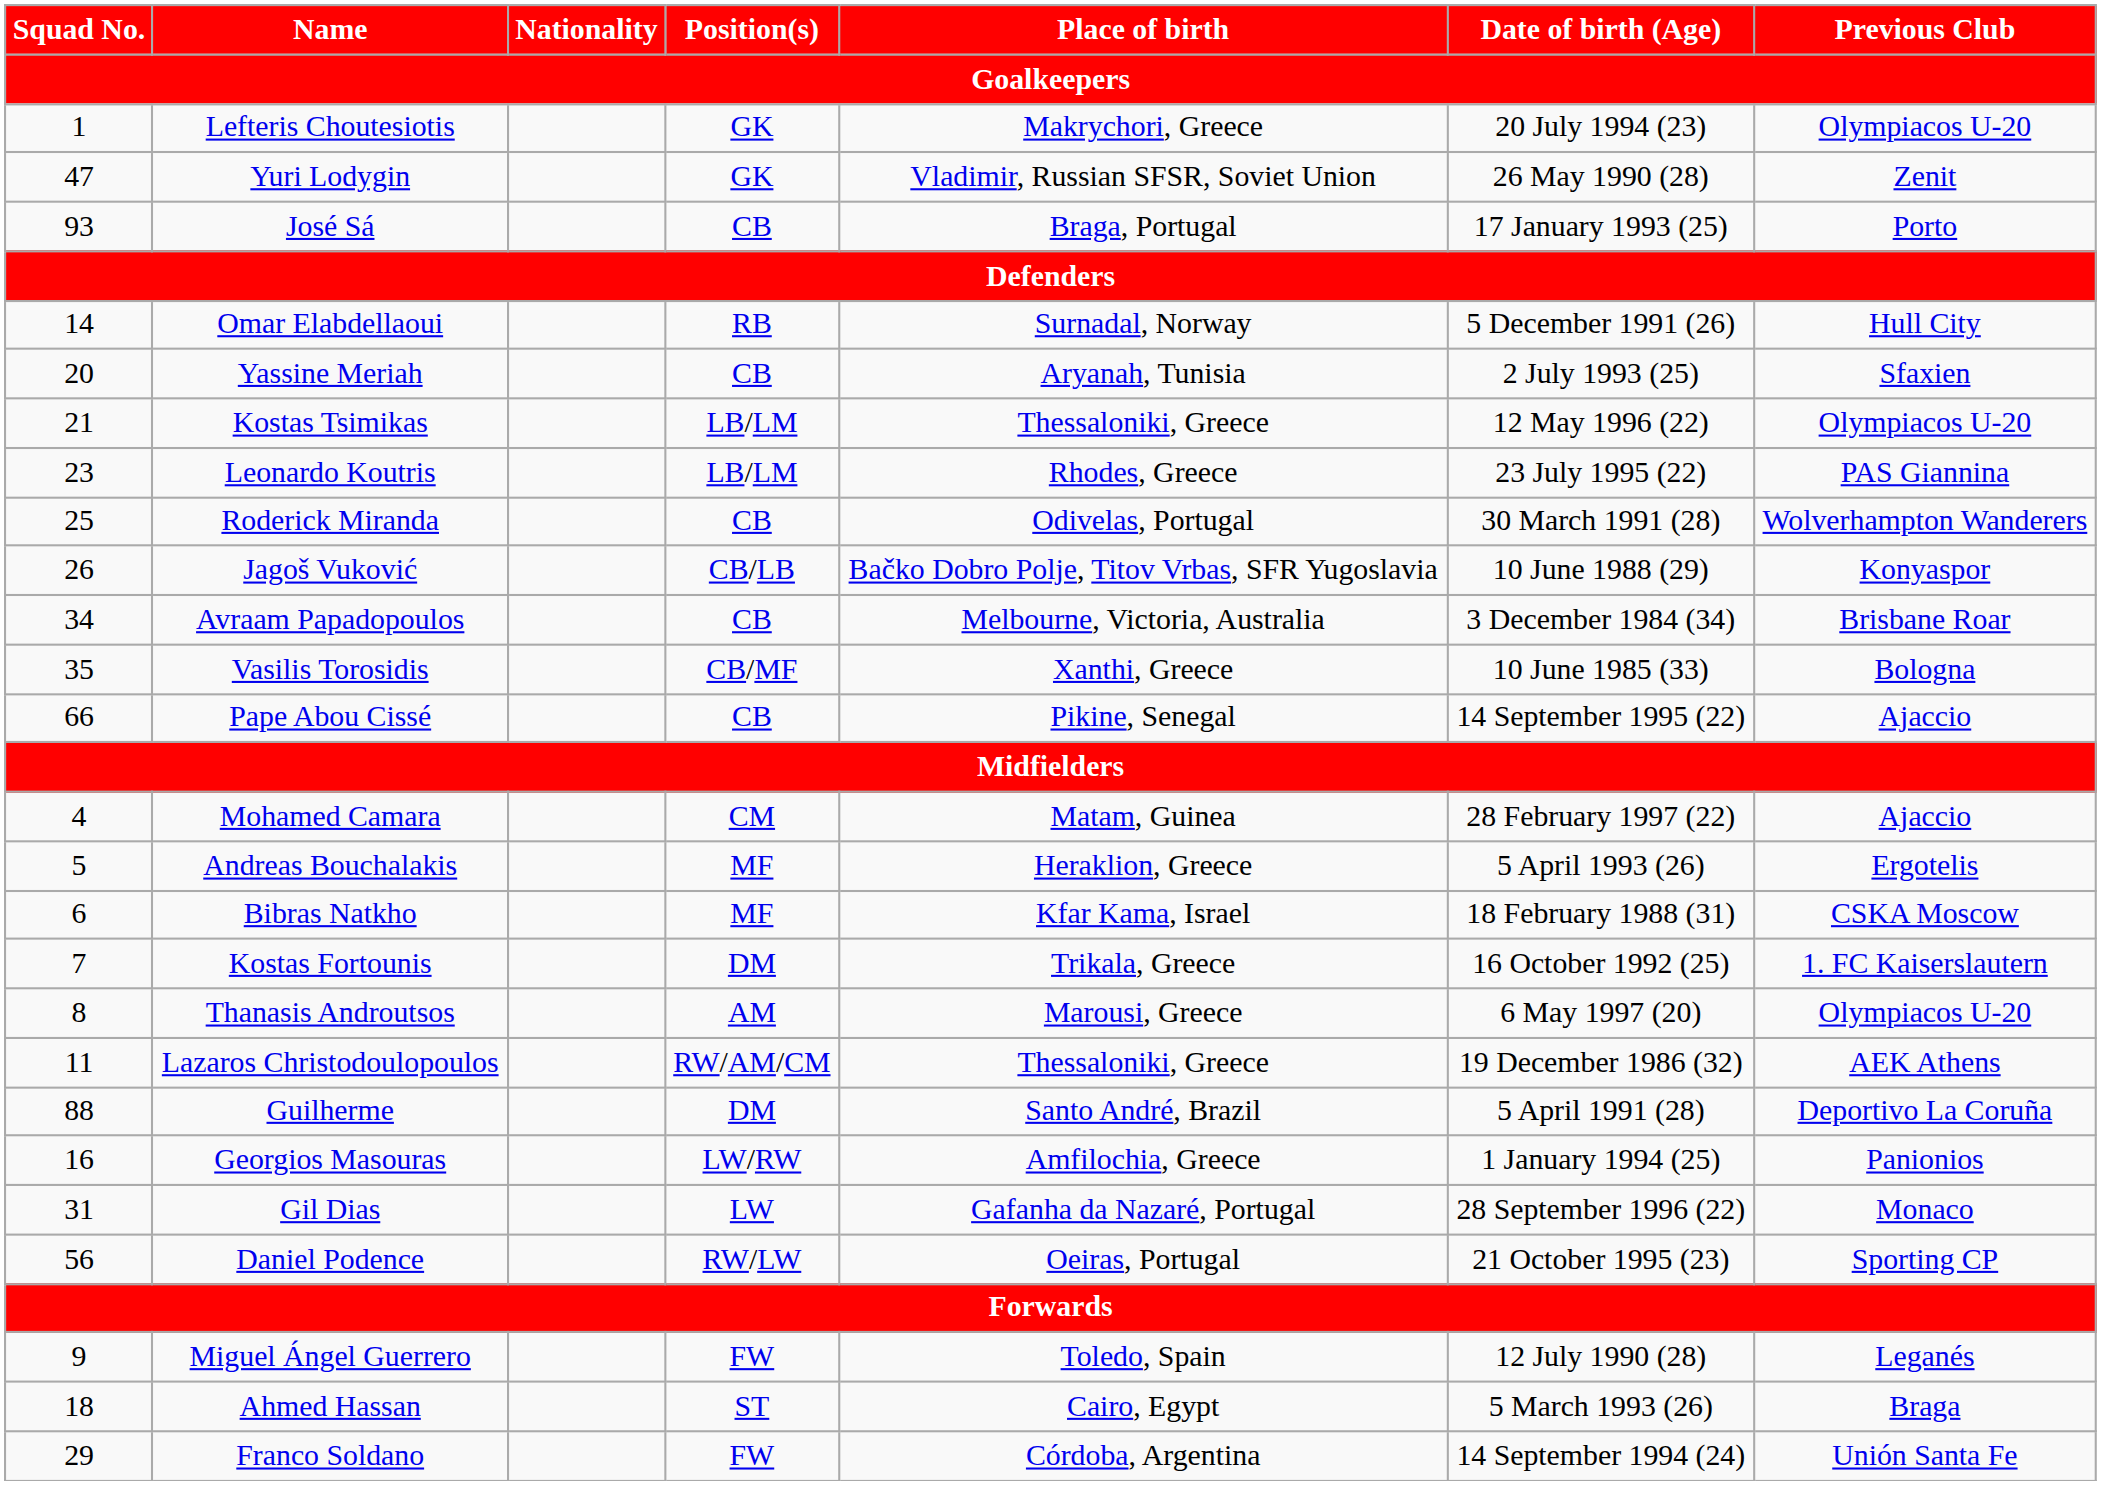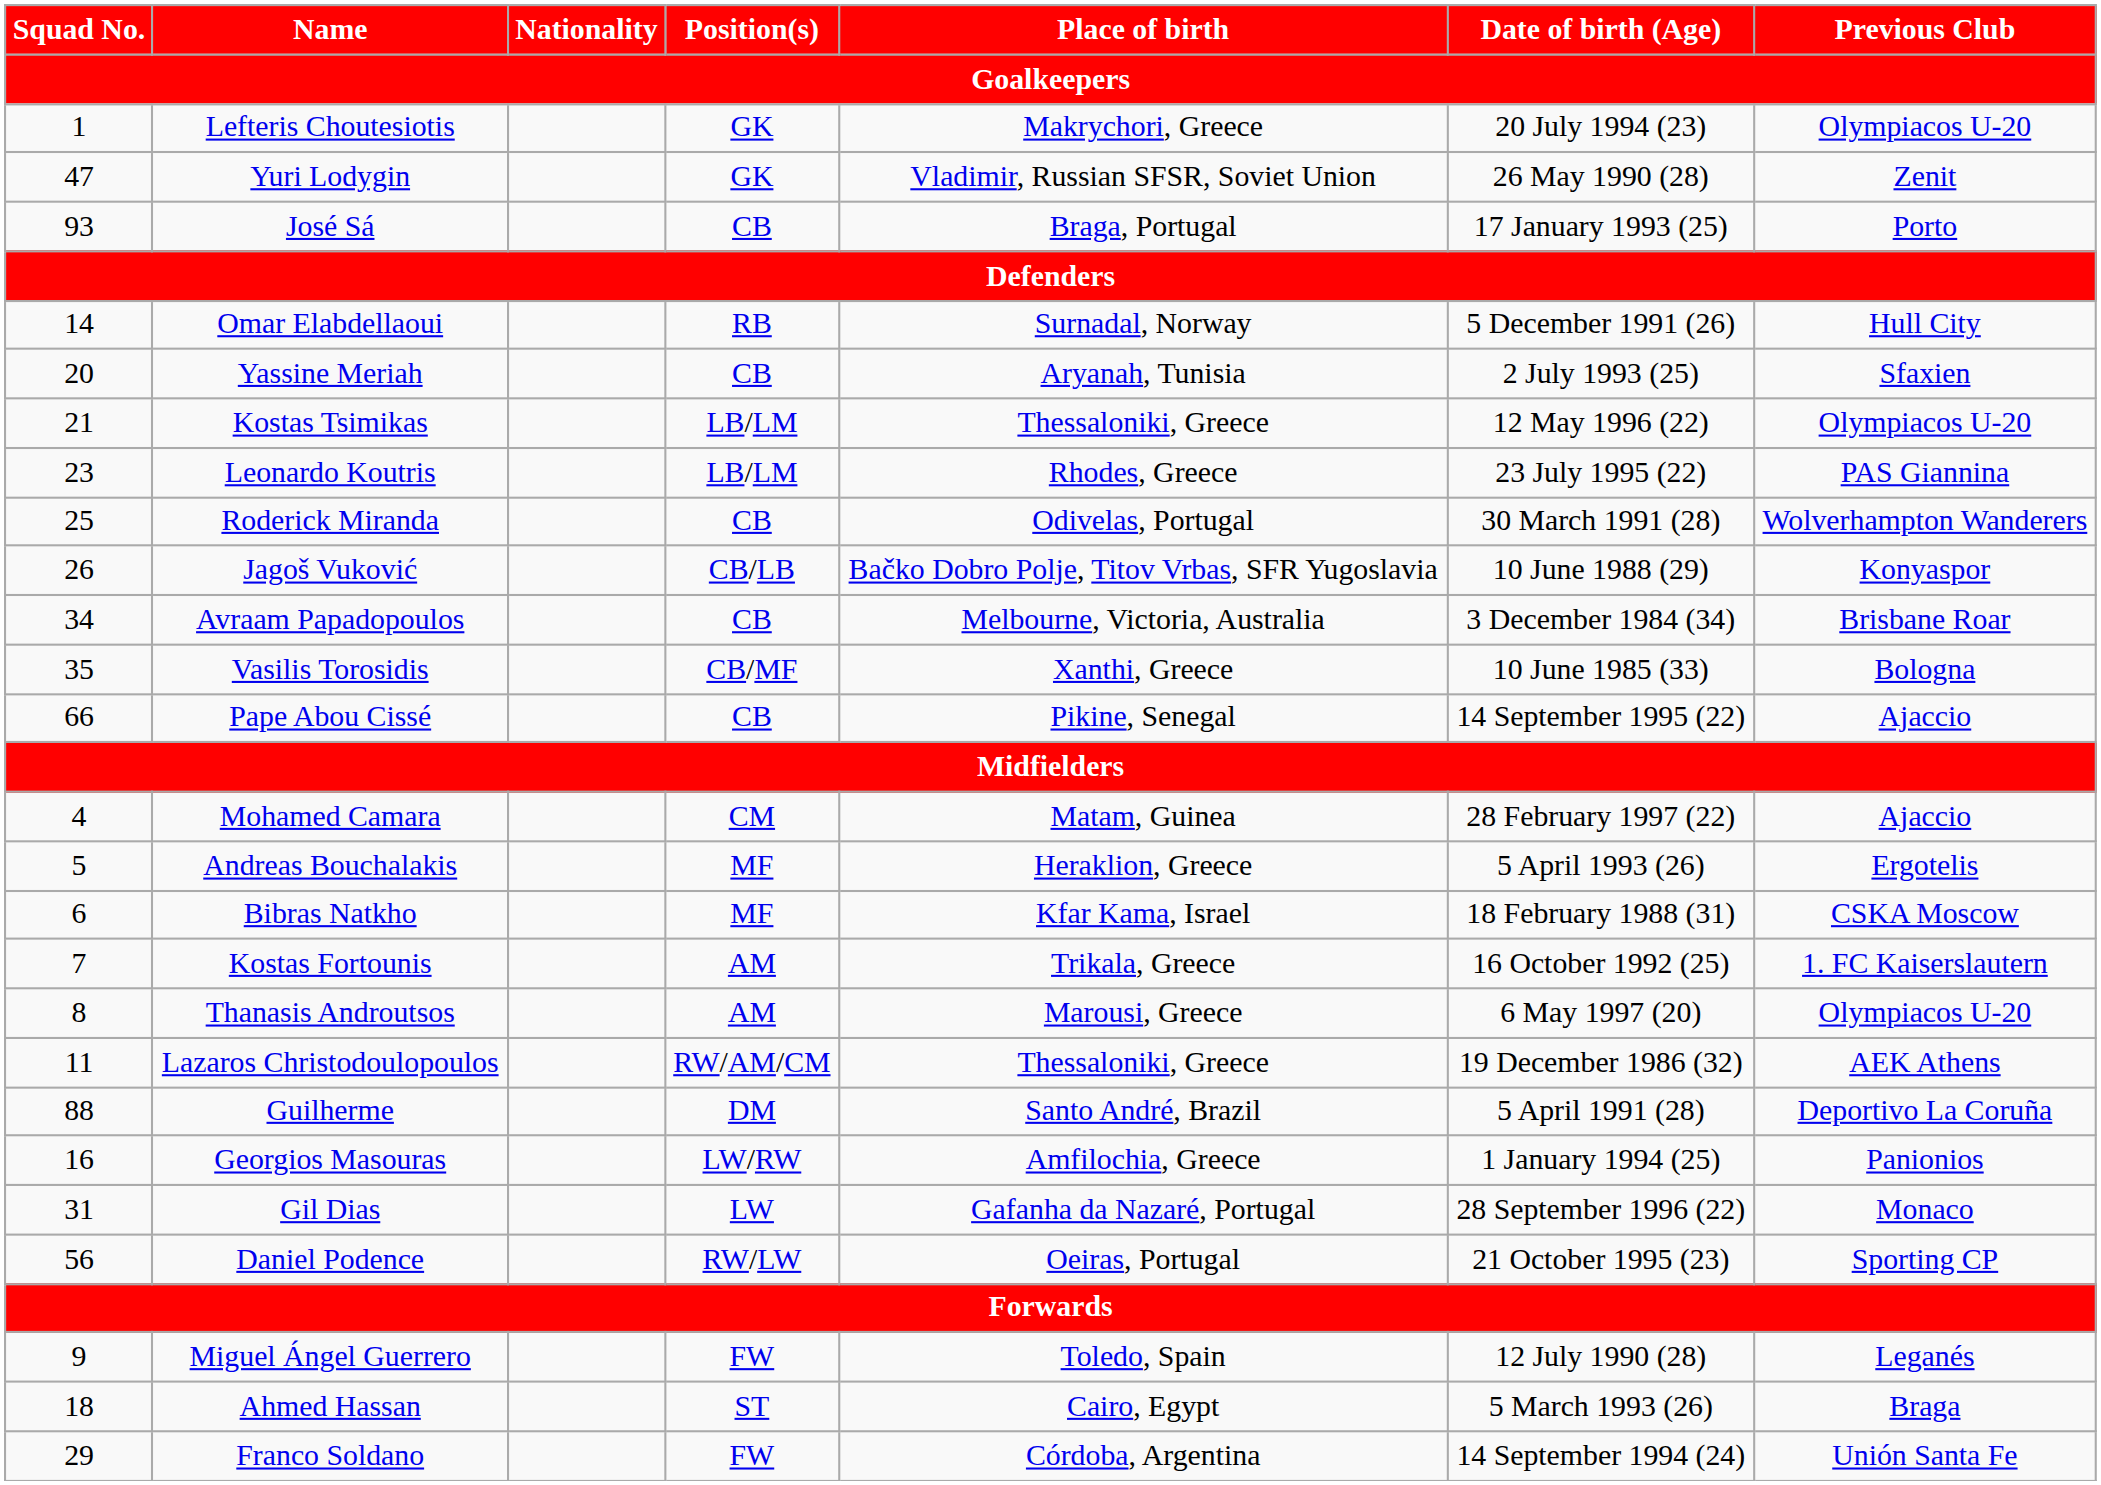Kostas Fortounis | Position(s): DM -> AM
